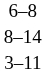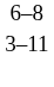- row: 8–14
